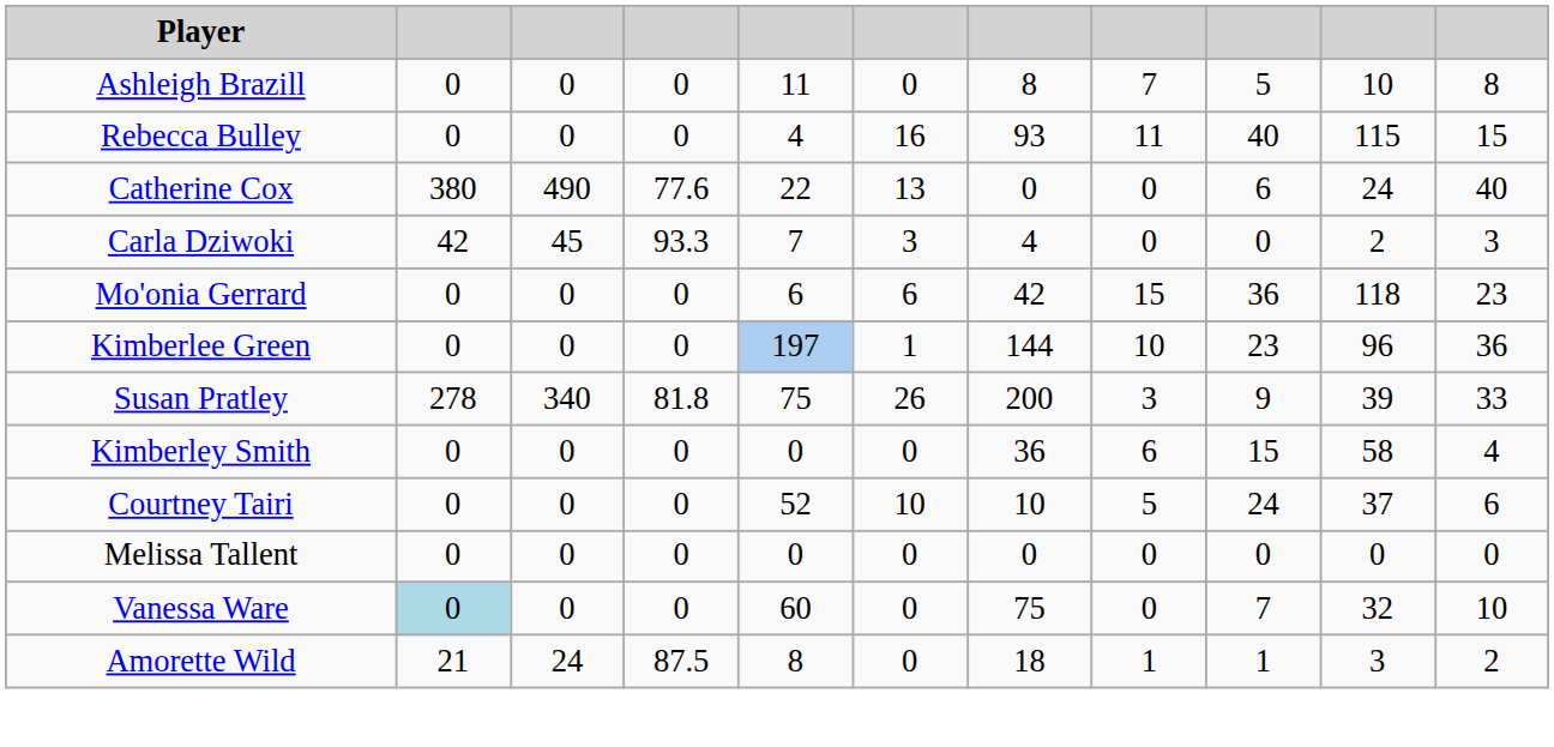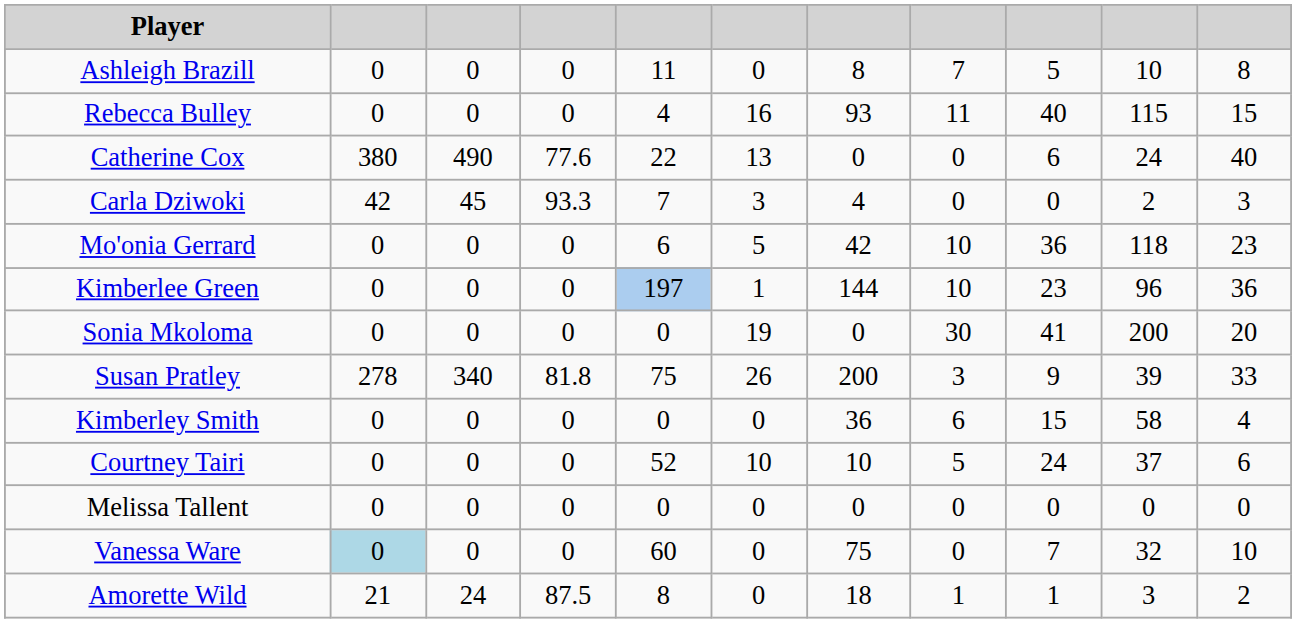Mo'onia Gerrard | column 6: 6 -> 5
Mo'onia Gerrard | column 8: 15 -> 10
+ row: Sonia Mkoloma | 0 | 0 | 0 | 0 | 19 | 0 | 30 | 41 | 200 | 20
